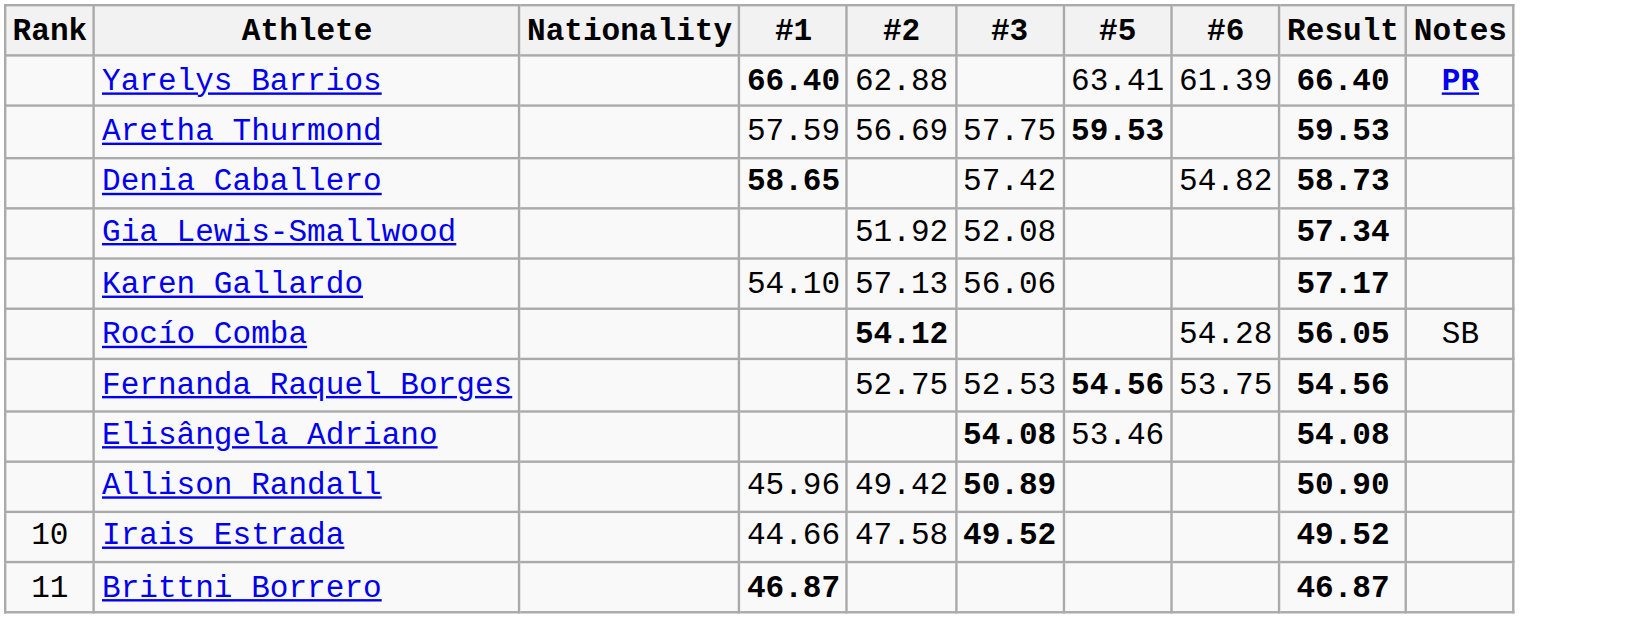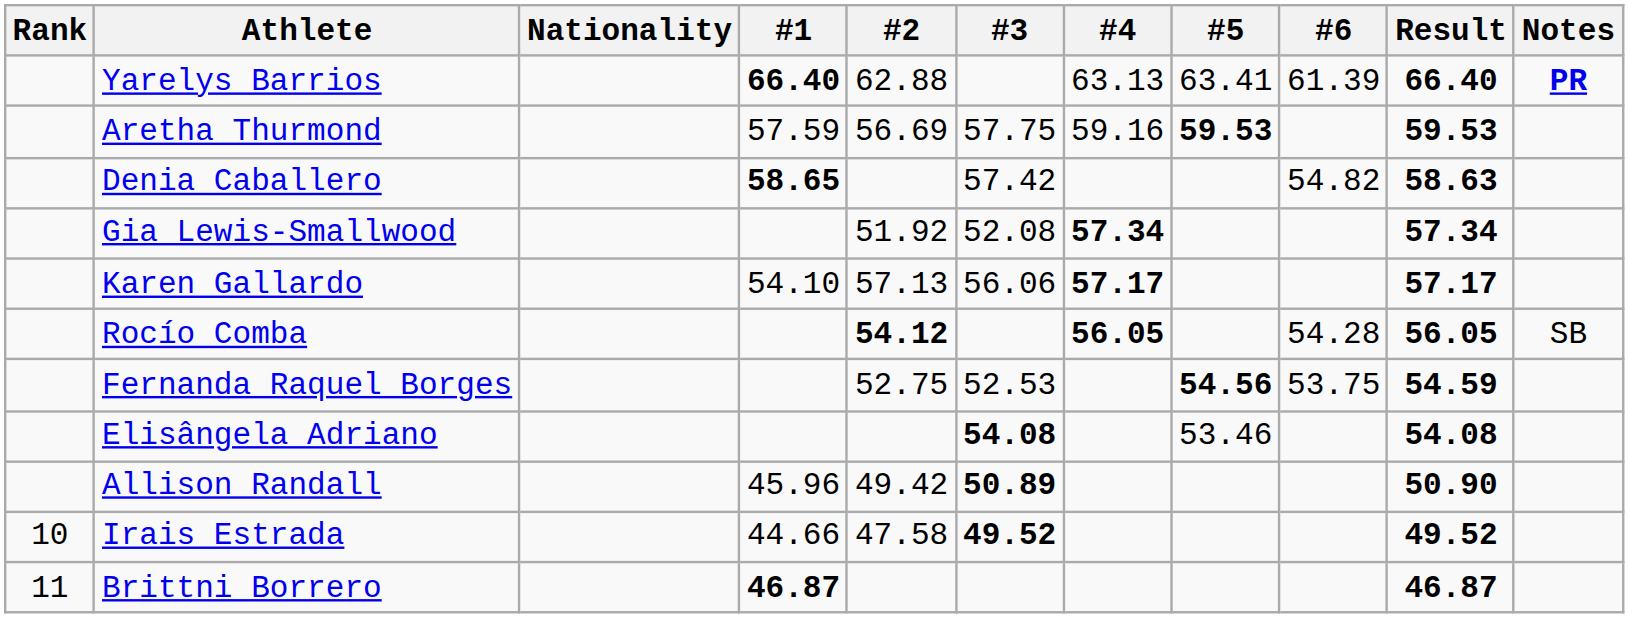+ column: #4 | 63.13 | 59.16 | 57.34 | 57.17 | 56.05
Denia Caballero | Result: 58.73 -> 58.63
Fernanda Raquel Borges | Result: 54.56 -> 54.59
